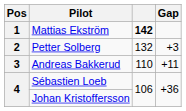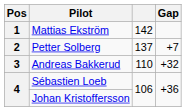Mattias Ekström | column 3: bold -> normal
Petter Solberg | column 3: 132 -> 137
Petter Solberg | Gap: +3 -> +7
Andreas Bakkerud | Gap: +11 -> +32
